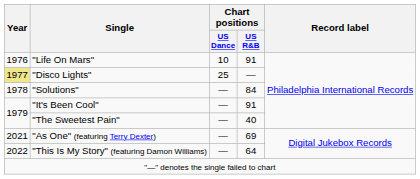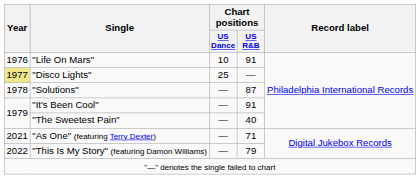"Solutions" | Chart positions / US R&B: 84 -> 87
"As One" (featuring Terry Dexter) | Chart positions / US R&B: 69 -> 71
"This Is My Story" (featuring Damon Williams) | Chart positions / US R&B: 64 -> 79
